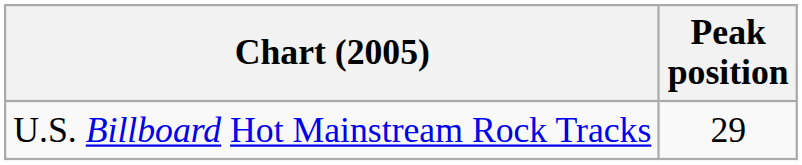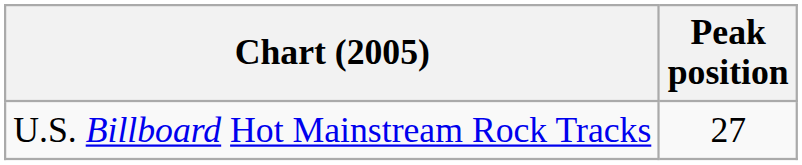U.S. Billboard Hot Mainstream Rock Tracks | Peak position: 29 -> 27
